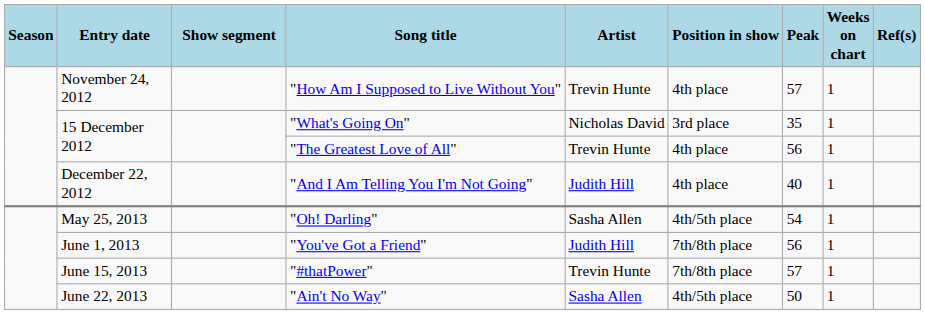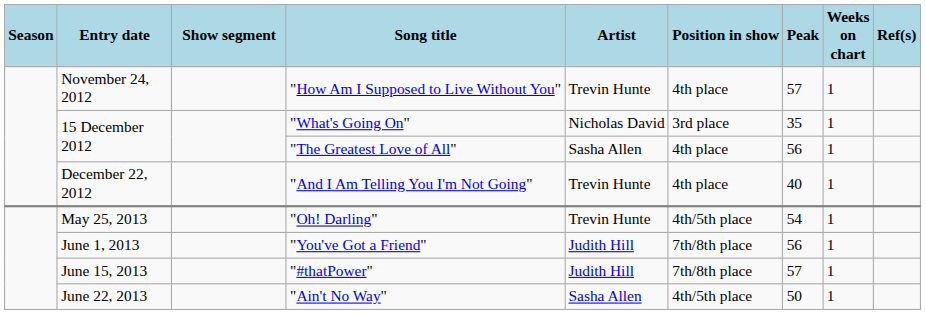"The Greatest Love of All" | Artist: Trevin Hunte -> Sasha Allen
"And I Am Telling You I'm Not Going" | Artist: Judith Hill -> Trevin Hunte
"Oh! Darling" | Artist: Sasha Allen -> Trevin Hunte
"#thatPower" | Artist: Trevin Hunte -> Judith Hill
